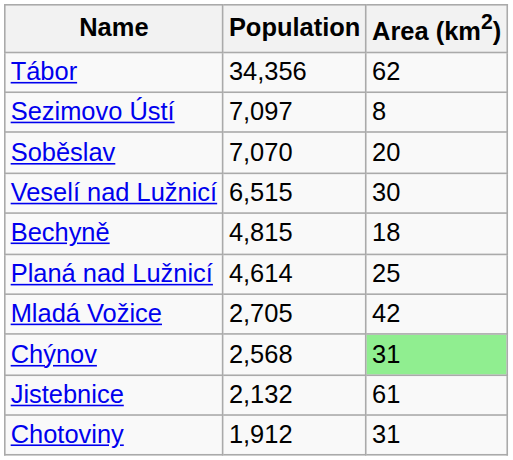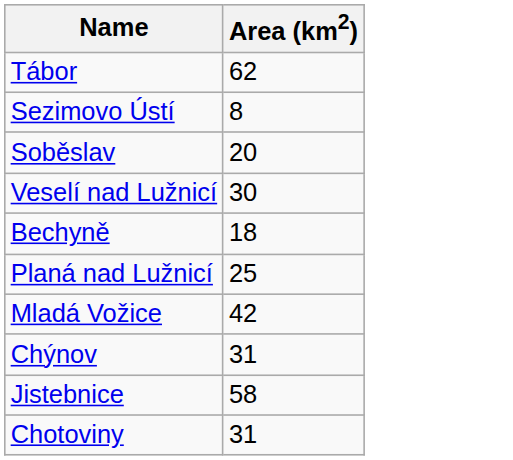- column: Population | 34,356 | 7,097 | 7,070 | 6,515 | 4,815 | 4,614 | 2,705 | 2,568 | 2,132 | 1,912
Chýnov | Area (km2): lightgreen background -> no background
Jistebnice | Area (km2): 61 -> 58
